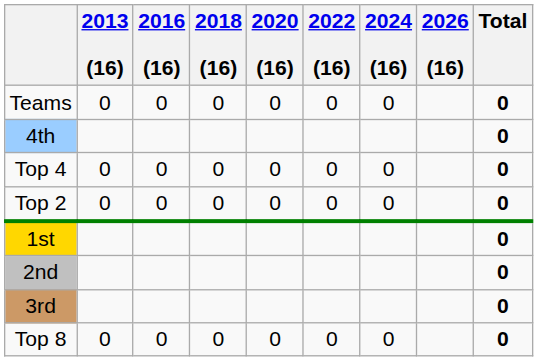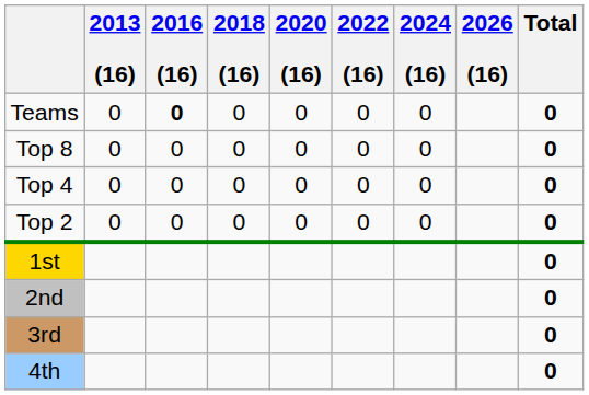Teams | 2016 (16): normal -> bold
rows swapped: Top 8 <-> 4th
